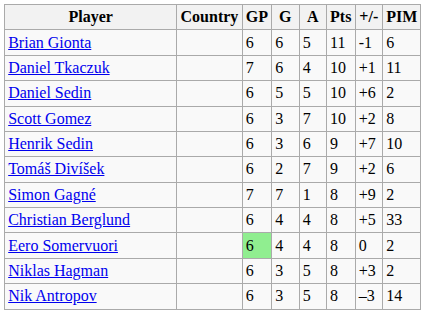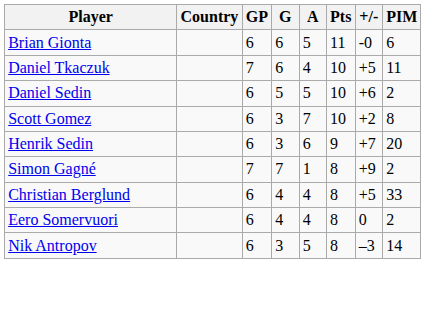Brian Gionta | +/-: -1 -> -0
Daniel Tkaczuk | +/-: +1 -> +5
Henrik Sedin | PIM: 10 -> 20
- row: Tomáš Divíšek | 6 | 2 | 7 | 9 | +2 | 6
Eero Somervuori | GP: lightgreen background -> no background
- row: Niklas Hagman | 6 | 3 | 5 | 8 | +3 | 2
